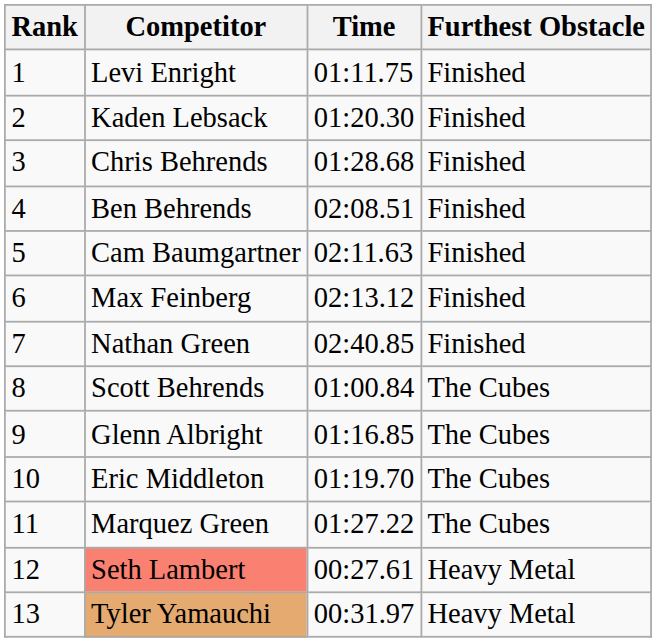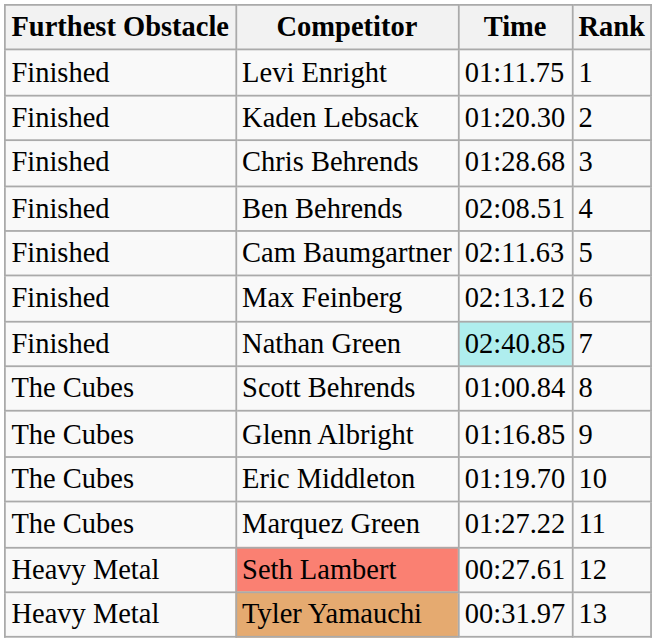columns swapped: Rank <-> Furthest Obstacle
Nathan Green | Time: no background -> paleturquoise background
